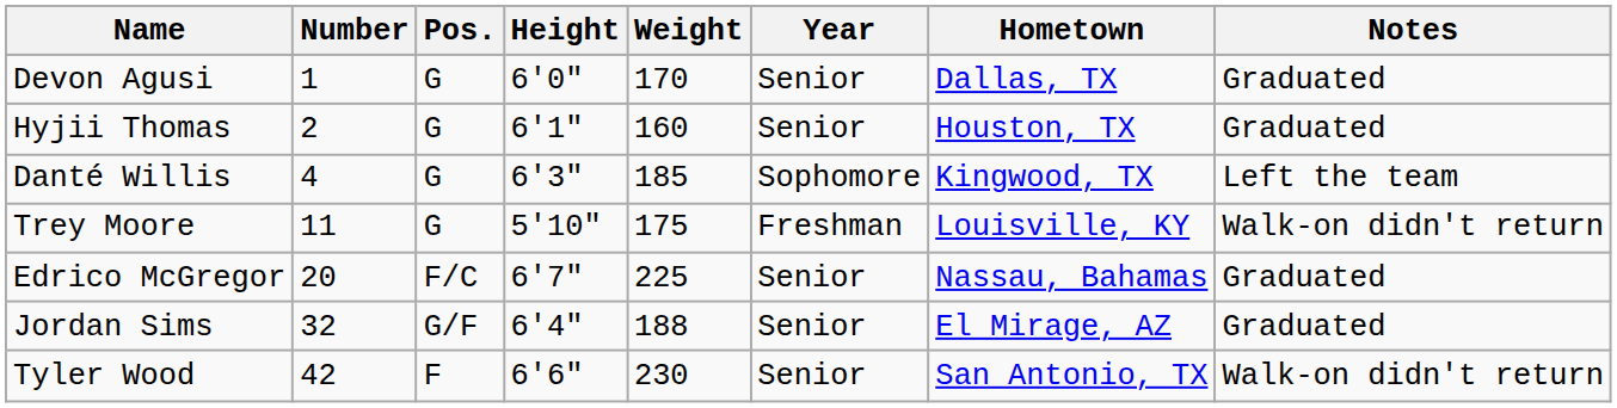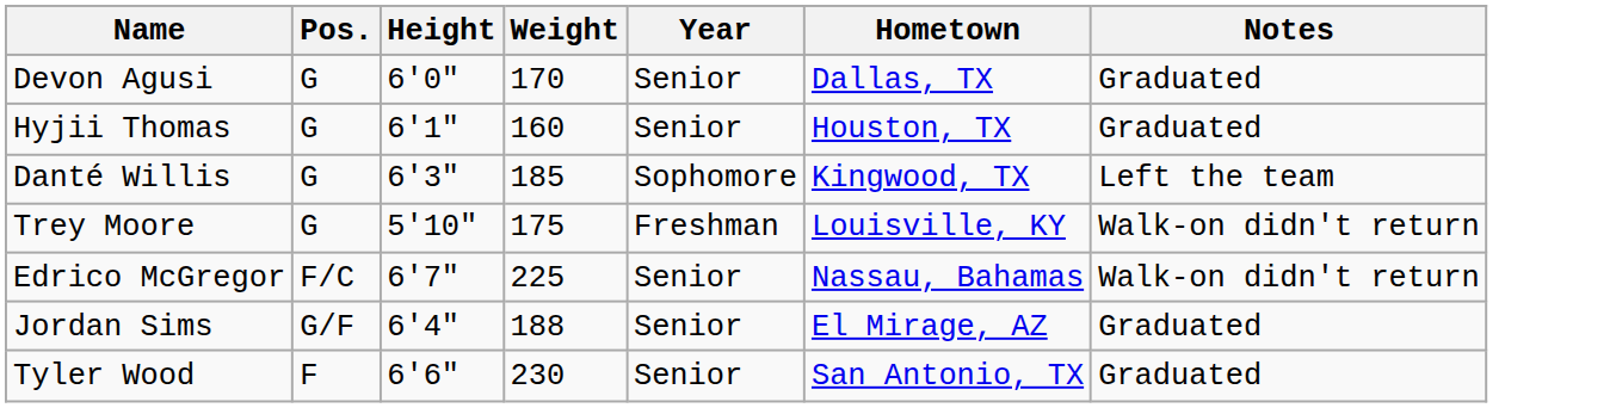- column: Number | 1 | 2 | 4 | 11 | 20 | 32 | 42
Edrico McGregor | Notes: Graduated -> Walk-on didn't return
Tyler Wood | Notes: Walk-on didn't return -> Graduated
